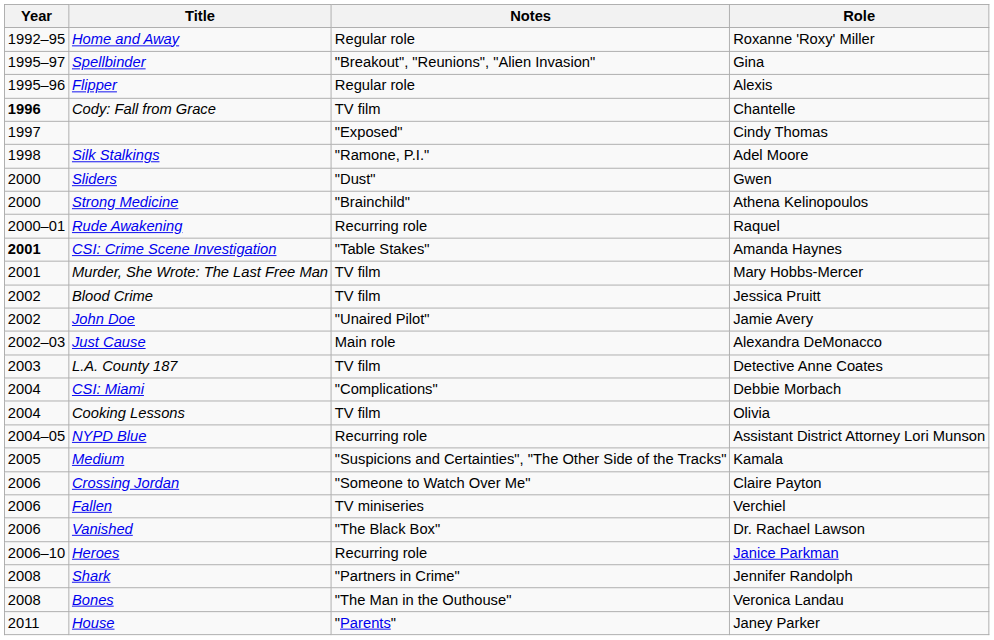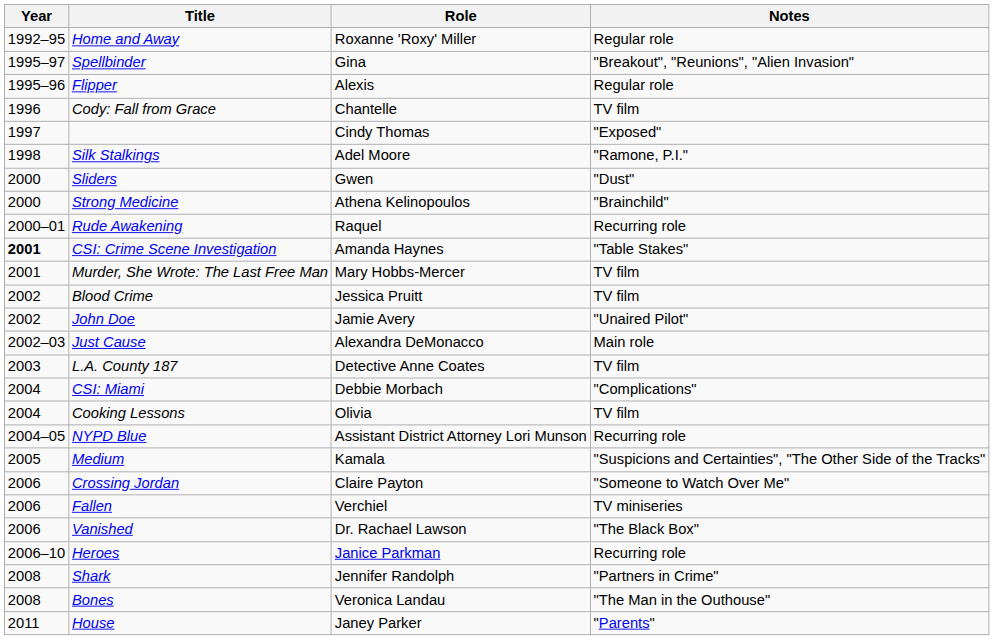columns swapped: Role <-> Notes
Cody: Fall from Grace | Year: bold -> normal
